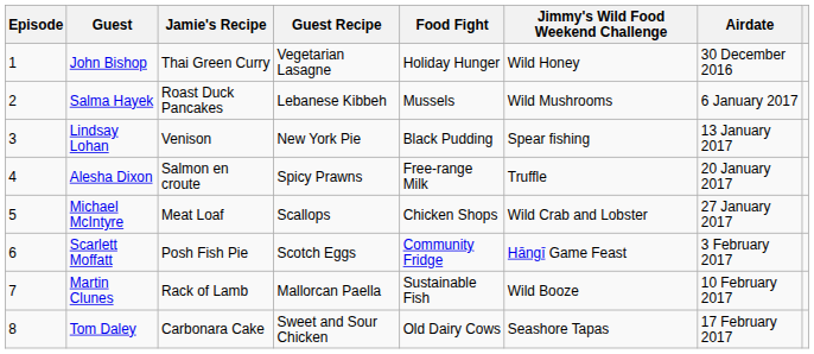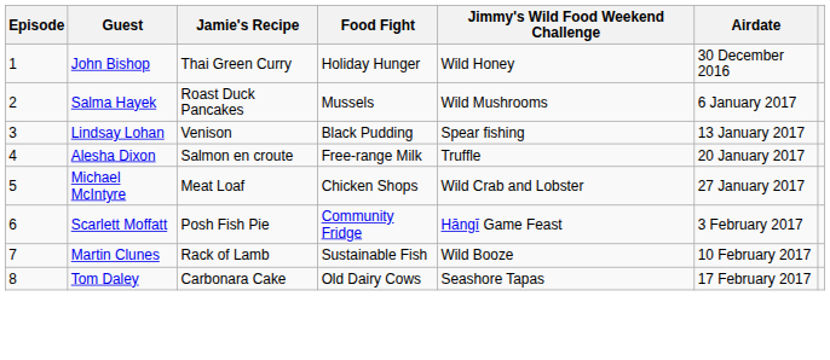- column: Guest Recipe | Vegetarian Lasagne | Lebanese Kibbeh | New York Pie | Spicy Prawns | Scallops | Scotch Eggs | Mallorcan Paella | Sweet and Sour Chicken
